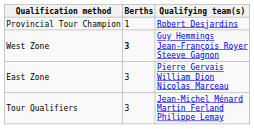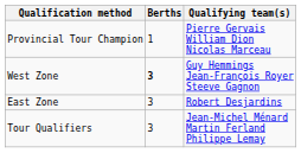Provincial Tour Champion | Qualifying team(s): Robert Desjardins -> Pierre Gervais William Dion Nicolas Marceau
East Zone | Qualifying team(s): Pierre Gervais William Dion Nicolas Marceau -> Robert Desjardins
